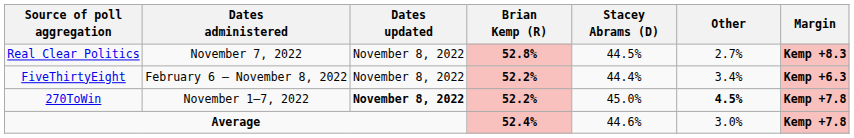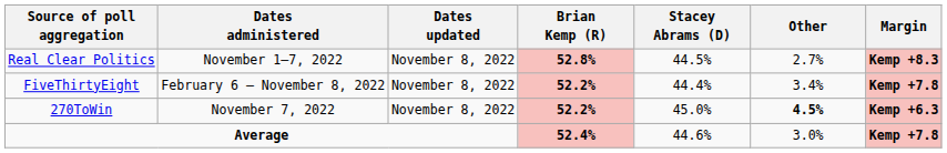Real Clear Politics | Dates administered: November 7, 2022 -> November 1–7, 2022
FiveThirtyEight | Margin: Kemp +6.3 -> Kemp +7.8
270ToWin | Dates administered: November 1–7, 2022 -> November 7, 2022
270ToWin | Dates updated: bold -> normal
270ToWin | Margin: Kemp +7.8 -> Kemp +6.3
